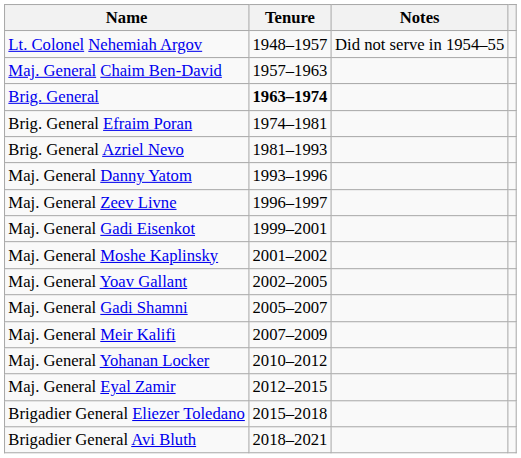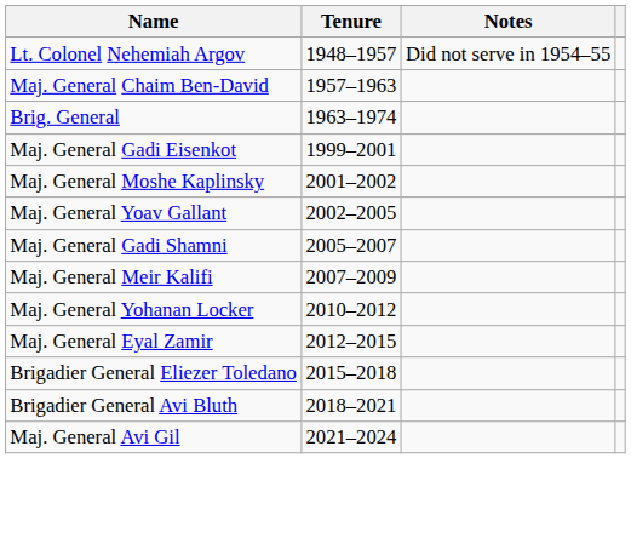Brig. General | Tenure: bold -> normal
- row: Brig. General Efraim Poran | 1974–1981
- row: Brig. General Azriel Nevo | 1981–1993
- row: Maj. General Danny Yatom | 1993–1996
- row: Maj. General Zeev Livne | 1996–1997
+ row: Maj. General Avi Gil | 2021–2024
